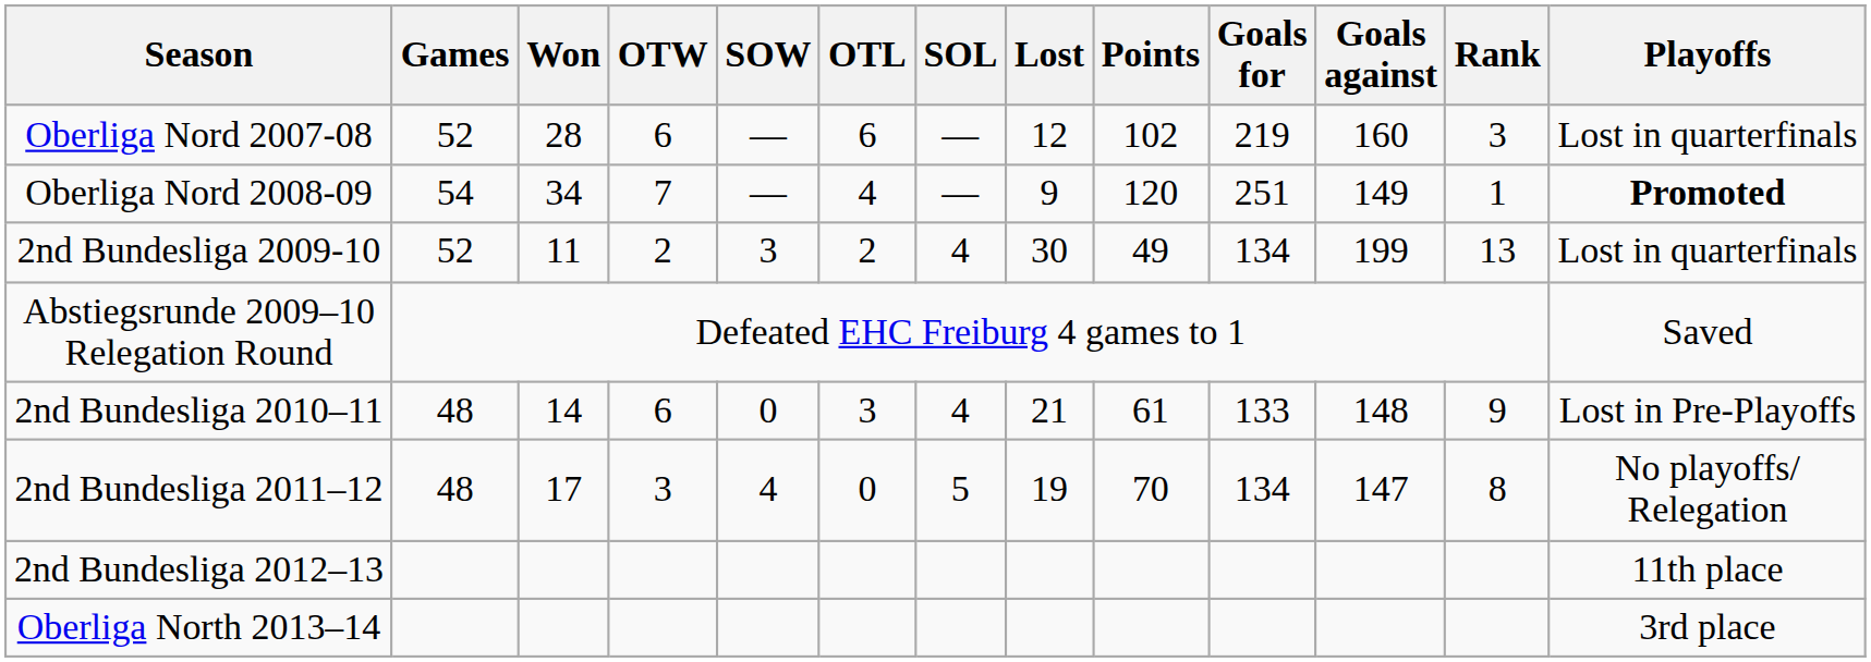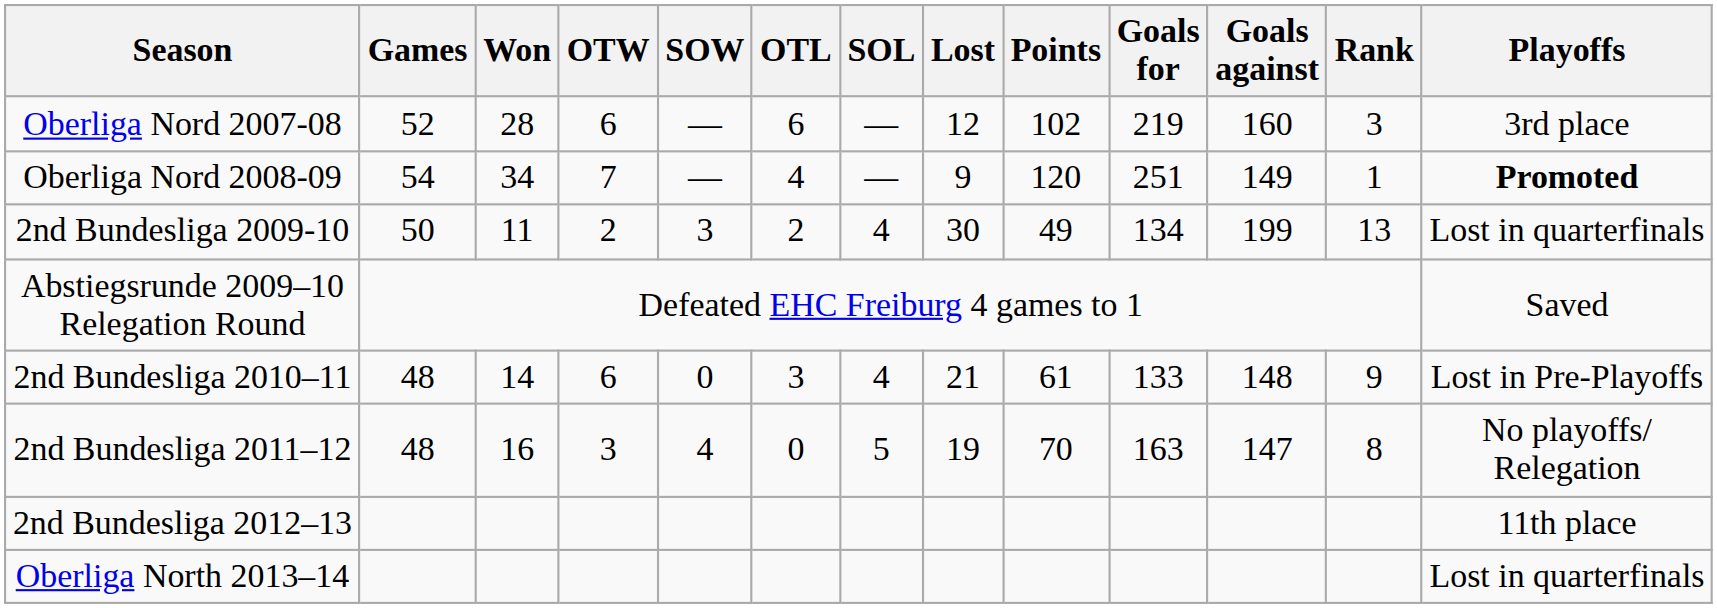Oberliga Nord 2007-08 | Playoffs: Lost in quarterfinals -> 3rd place
2nd Bundesliga 2009-10 | Games: 52 -> 50
2nd Bundesliga 2011–12 | Won: 17 -> 16
2nd Bundesliga 2011–12 | Goals for: 134 -> 163
Oberliga North 2013–14 | Playoffs: 3rd place -> Lost in quarterfinals
